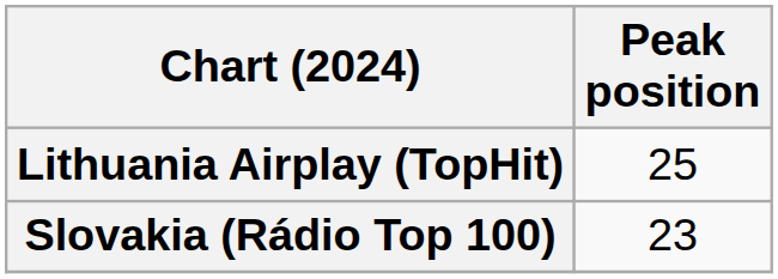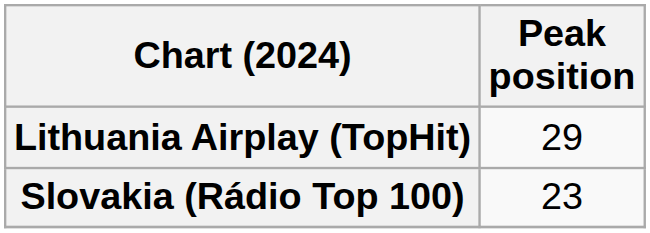Lithuania Airplay (TopHit) | Peak position: 25 -> 29
